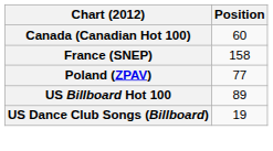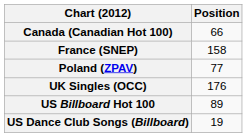Canada (Canadian Hot 100) | Position: 60 -> 66
+ row: UK Singles (OCC) | 176
